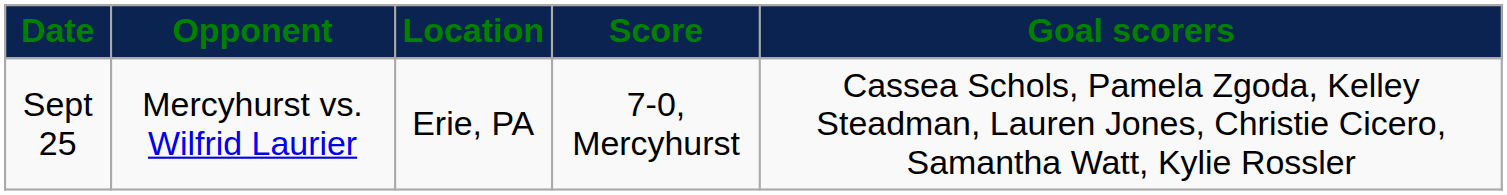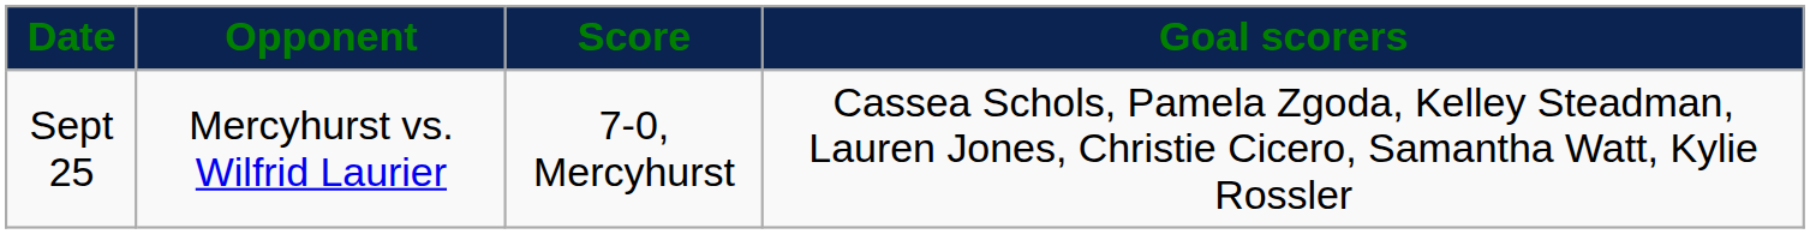- column: Location | Erie, PA
